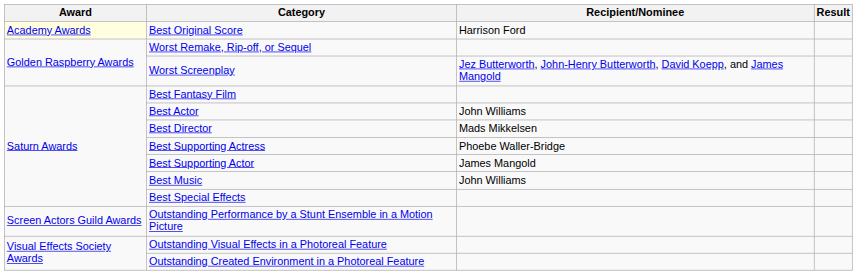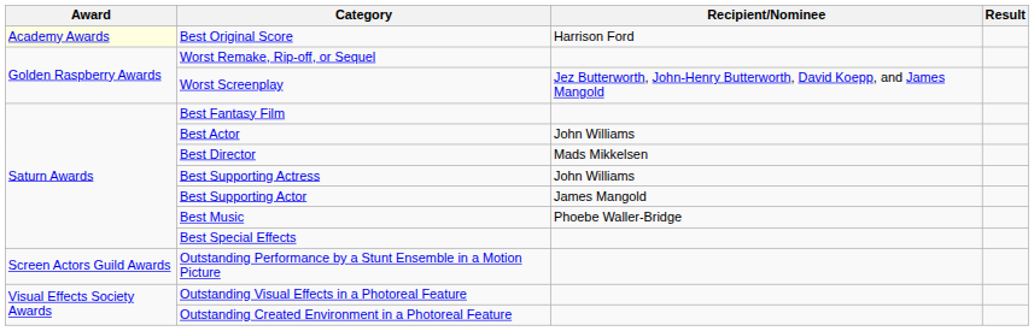Best Supporting Actress | Recipient/Nominee: Phoebe Waller-Bridge -> John Williams
Best Music | Recipient/Nominee: John Williams -> Phoebe Waller-Bridge
